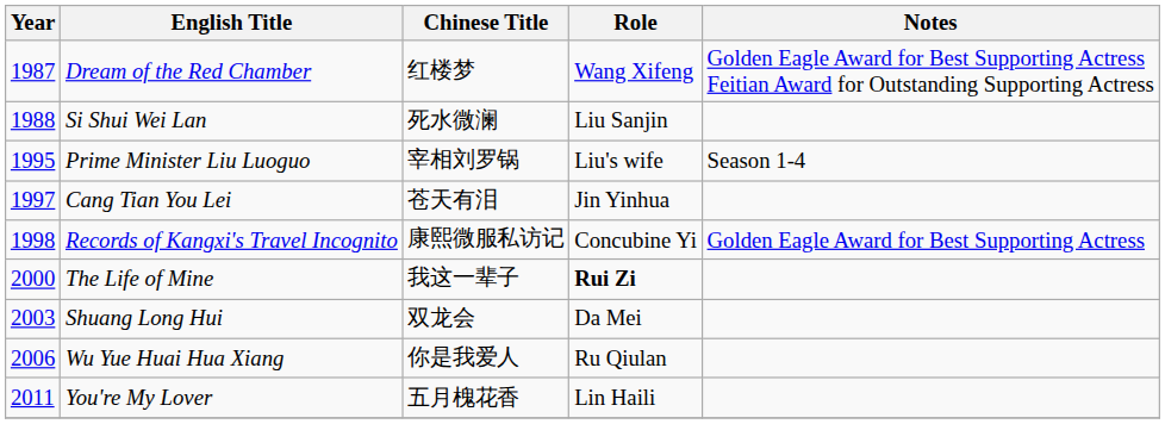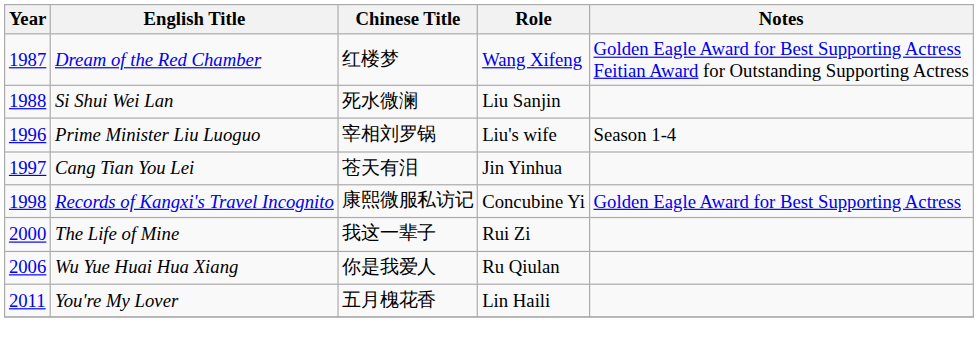Prime Minister Liu Luoguo | Year: 1995 -> 1996
The Life of Mine | Role: bold -> normal
- row: 2003 | Shuang Long Hui | 双龙会 | Da Mei
